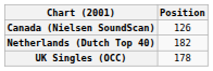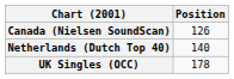Netherlands (Dutch Top 40) | Position: 182 -> 140
